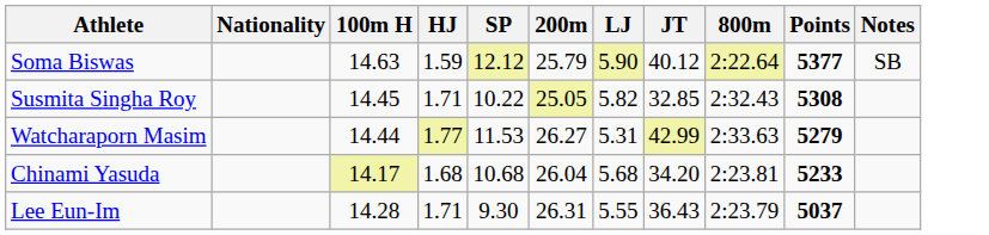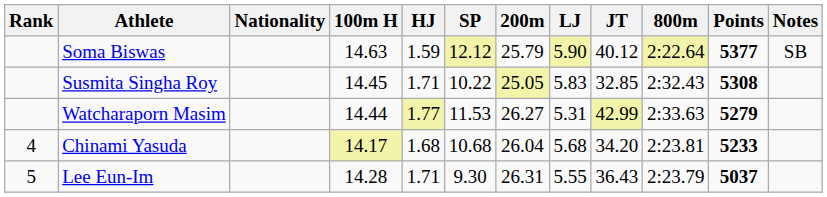+ column: Rank | 4 | 5
Susmita Singha Roy | LJ: 5.82 -> 5.83
